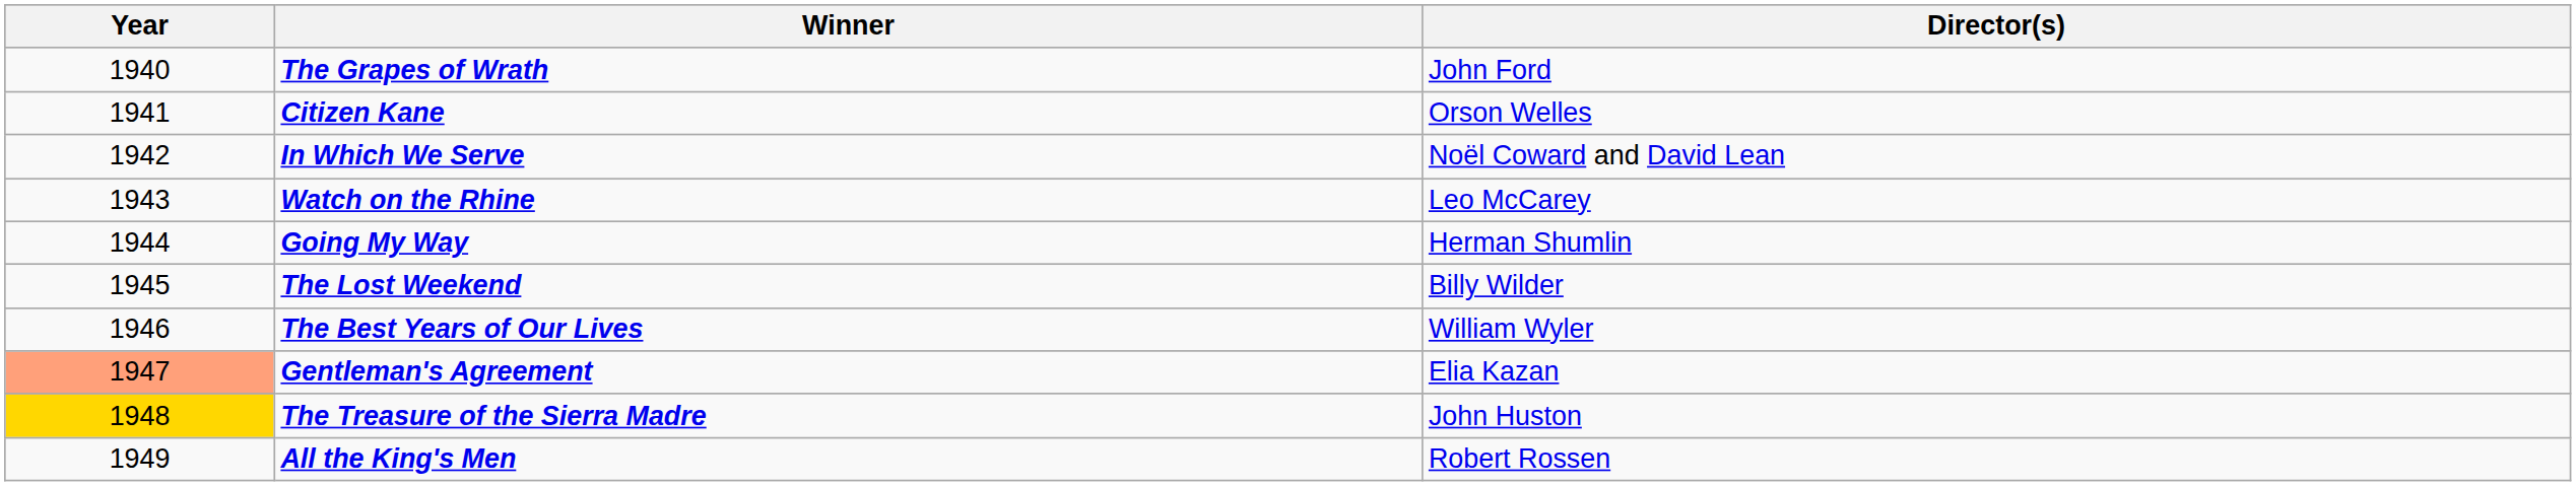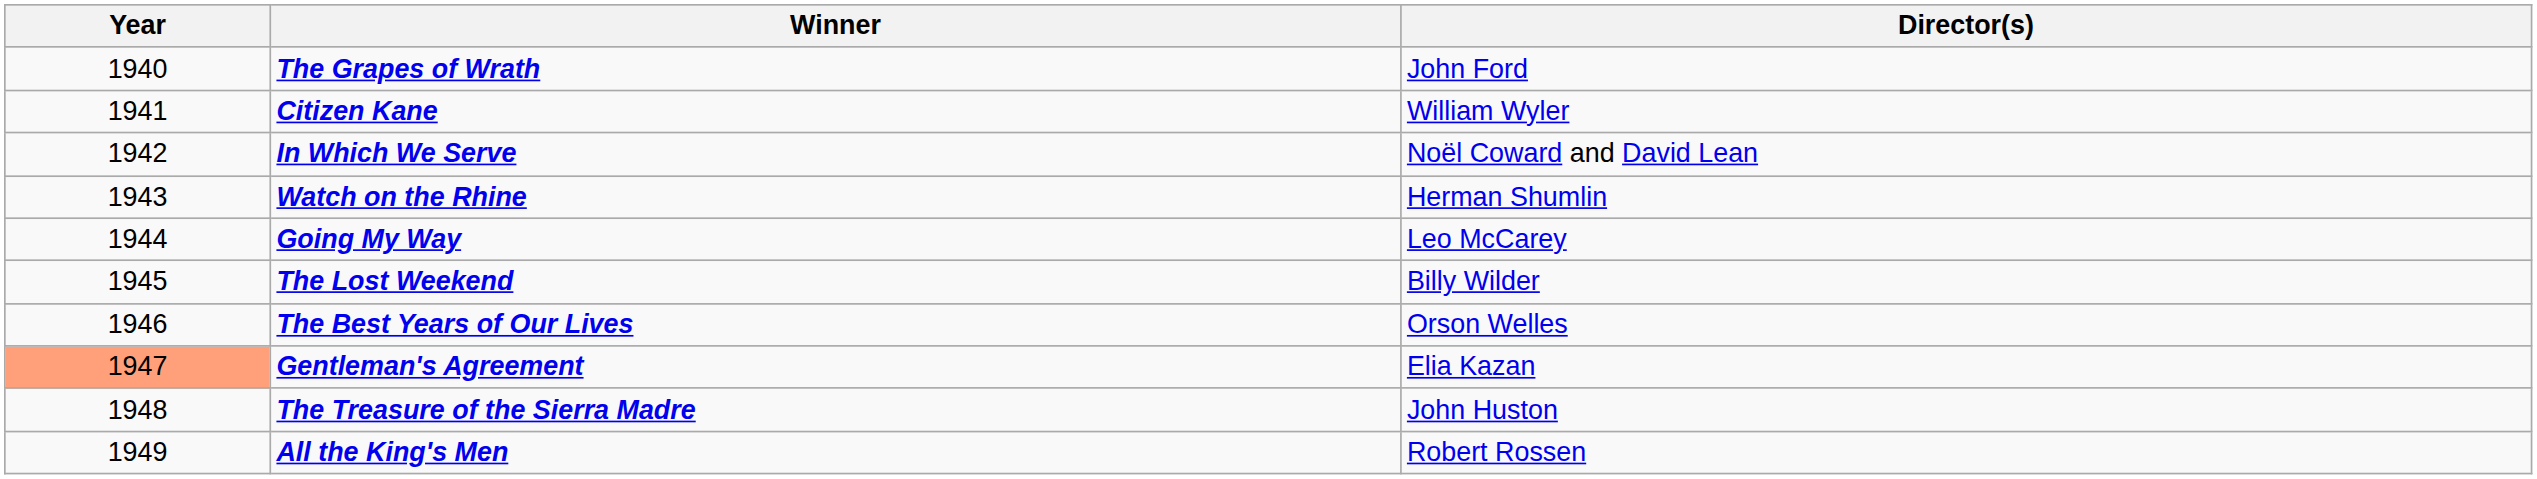Citizen Kane | Director(s): Orson Welles -> William Wyler
Watch on the Rhine | Director(s): Leo McCarey -> Herman Shumlin
Going My Way | Director(s): Herman Shumlin -> Leo McCarey
The Best Years of Our Lives | Director(s): William Wyler -> Orson Welles
The Treasure of the Sierra Madre | Year: gold background -> no background
